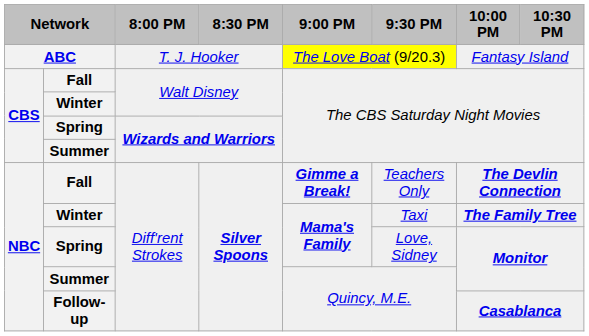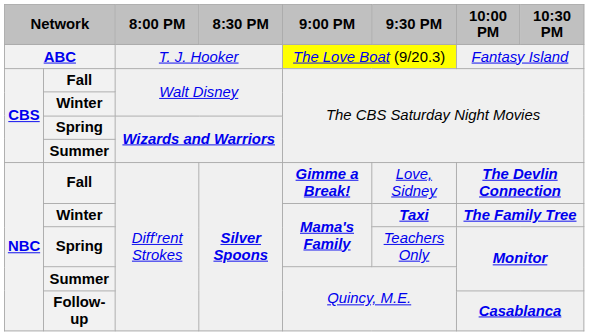Fall / Diff'rent Strokes | 9:30 PM: Teachers Only -> Love, Sidney
Winter / Diff'rent Strokes | 9:30 PM: normal -> bold
Spring / Diff'rent Strokes | 9:30 PM: Love, Sidney -> Teachers Only
